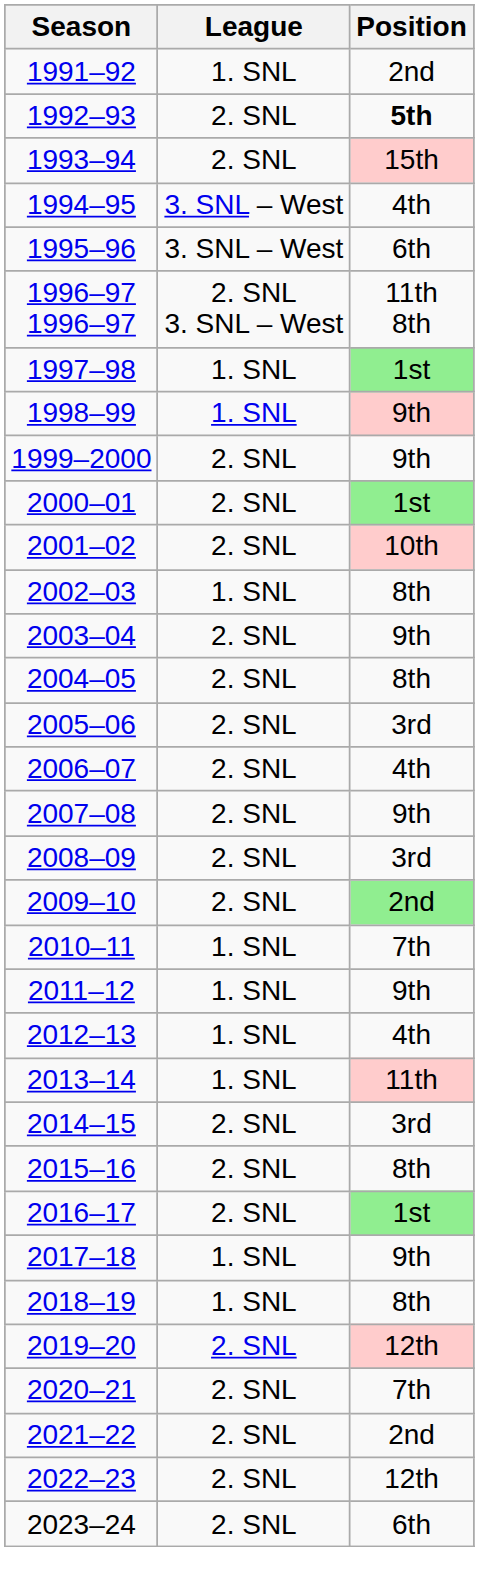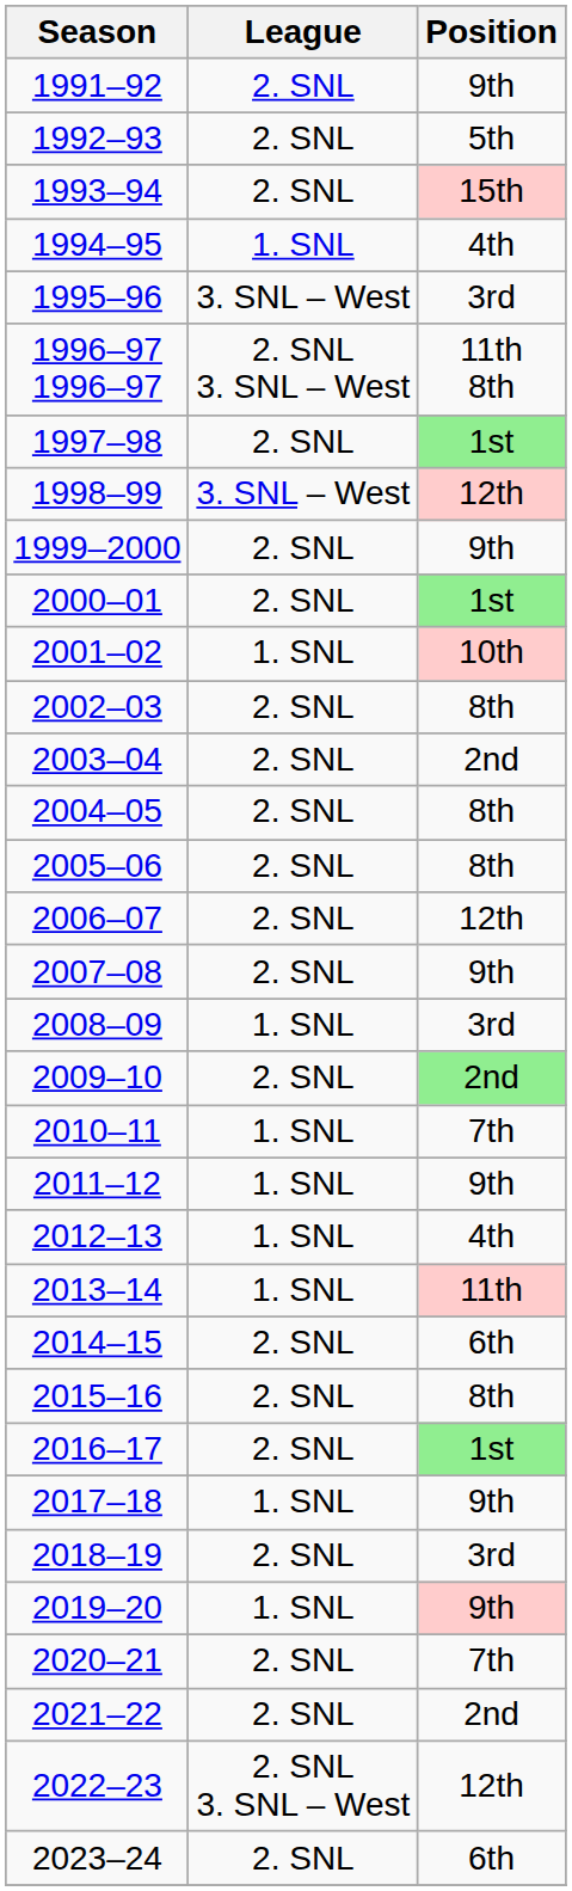1991–92 | League: 1. SNL -> 2. SNL
1991–92 | Position: 2nd -> 9th
1992–93 | Position: bold -> normal
1994–95 | League: 3. SNL – West -> 1. SNL
1995–96 | Position: 6th -> 3rd
1997–98 | League: 1. SNL -> 2. SNL
1998–99 | League: 1. SNL -> 3. SNL – West
1998–99 | Position: 9th -> 12th
2001–02 | League: 2. SNL -> 1. SNL
2002–03 | League: 1. SNL -> 2. SNL
2003–04 | Position: 9th -> 2nd
2005–06 | Position: 3rd -> 8th
2006–07 | Position: 4th -> 12th
2008–09 | League: 2. SNL -> 1. SNL
2014–15 | Position: 3rd -> 6th
2018–19 | League: 1. SNL -> 2. SNL
2018–19 | Position: 8th -> 3rd
2019–20 | League: 2. SNL -> 1. SNL
2019–20 | Position: 12th -> 9th
2022–23 | League: 2. SNL -> 2. SNL 3. SNL – West
